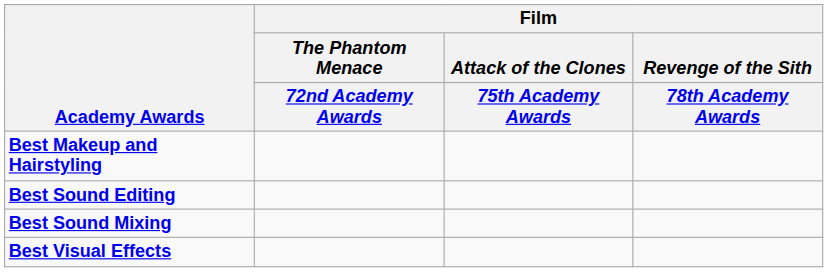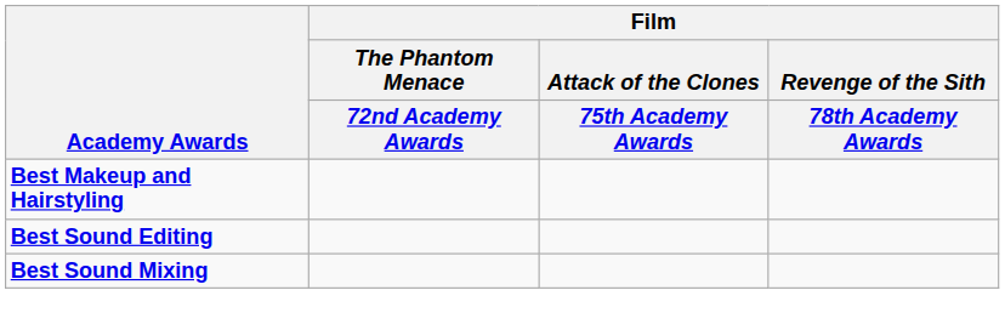- row: Best Visual Effects
